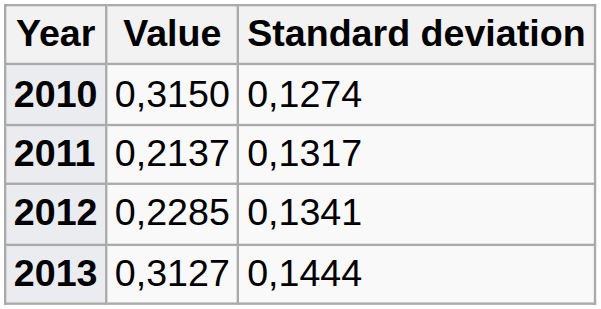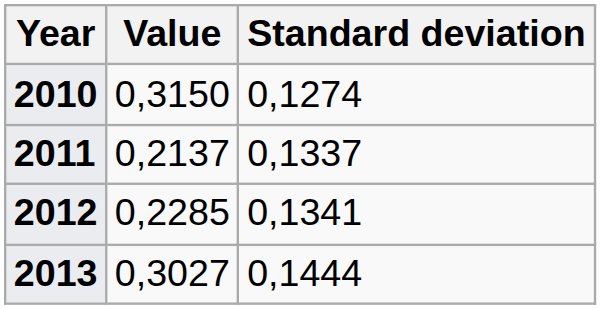2011 | Standard deviation: 0,1317 -> 0,1337
2013 | Value: 0,3127 -> 0,3027
